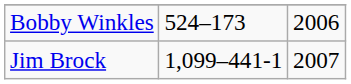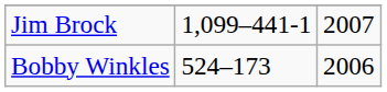rows swapped: Jim Brock <-> Bobby Winkles
